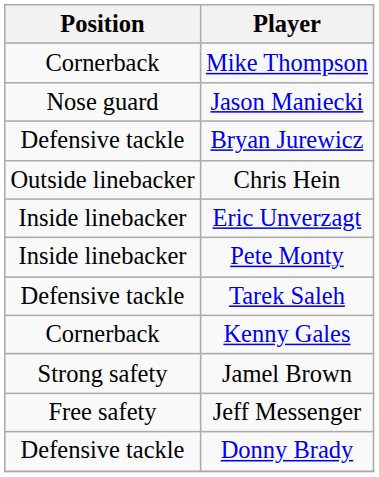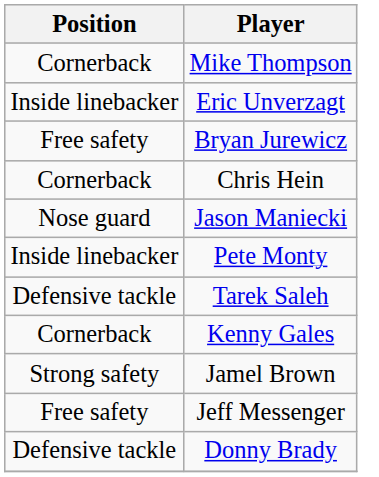rows swapped: Jason Maniecki <-> Eric Unverzagt
Bryan Jurewicz | Position: Defensive tackle -> Free safety
Chris Hein | Position: Outside linebacker -> Cornerback
